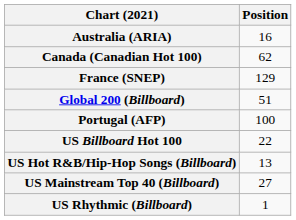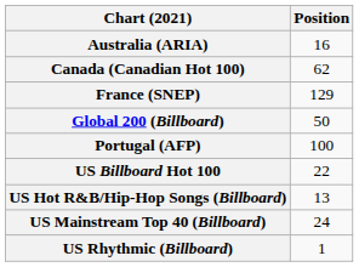Global 200 (Billboard) | Position: 51 -> 50
US Mainstream Top 40 (Billboard) | Position: 27 -> 24
